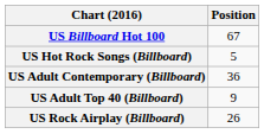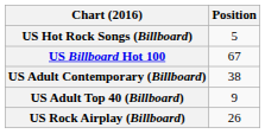rows swapped: US Billboard Hot 100 <-> US Hot Rock Songs (Billboard)
US Adult Contemporary (Billboard) | Position: 36 -> 38
